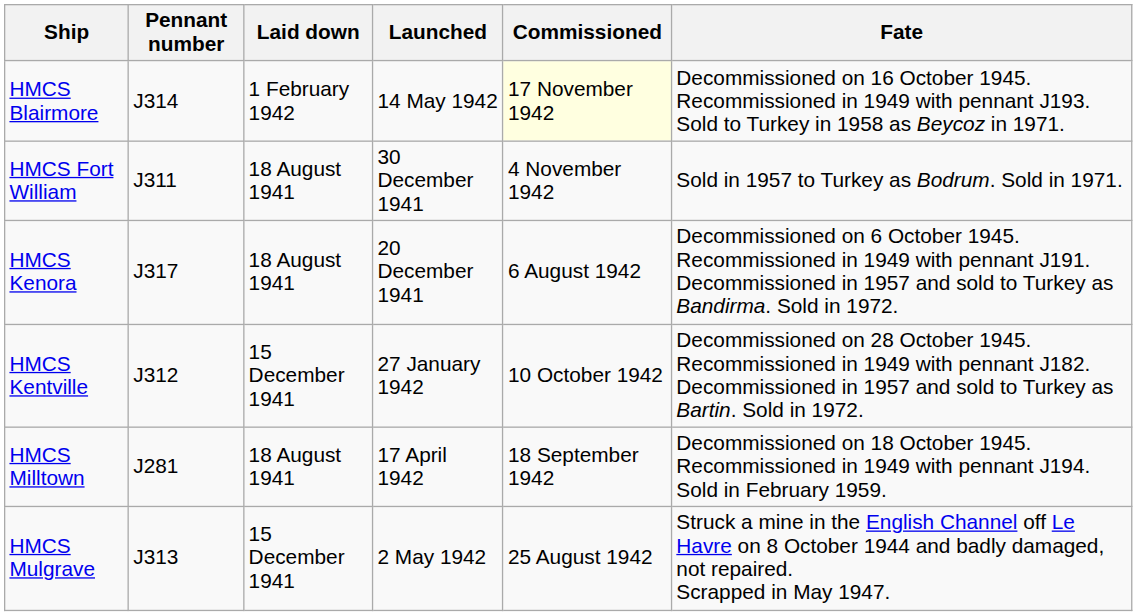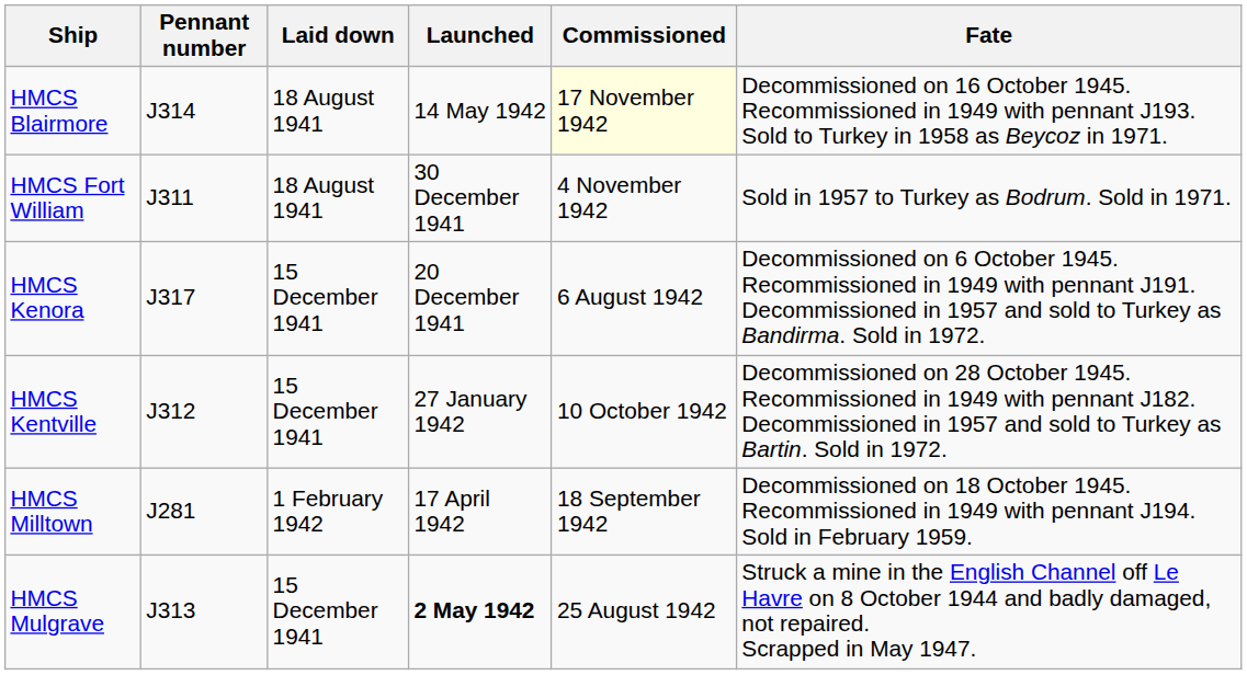HMCS Blairmore | Laid down: 1 February 1942 -> 18 August 1941
HMCS Kenora | Laid down: 18 August 1941 -> 15 December 1941
HMCS Milltown | Laid down: 18 August 1941 -> 1 February 1942
HMCS Mulgrave | Launched: normal -> bold
